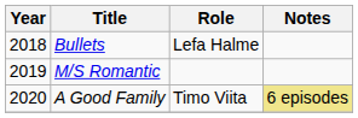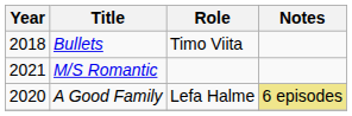Bullets | Role: Lefa Halme -> Timo Viita
M/S Romantic | Year: 2019 -> 2021
A Good Family | Role: Timo Viita -> Lefa Halme
